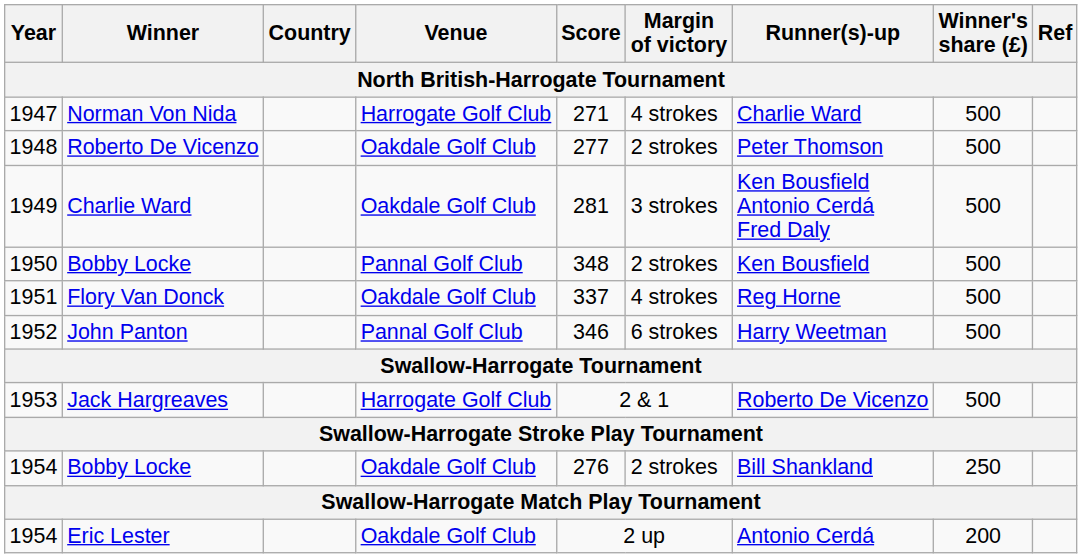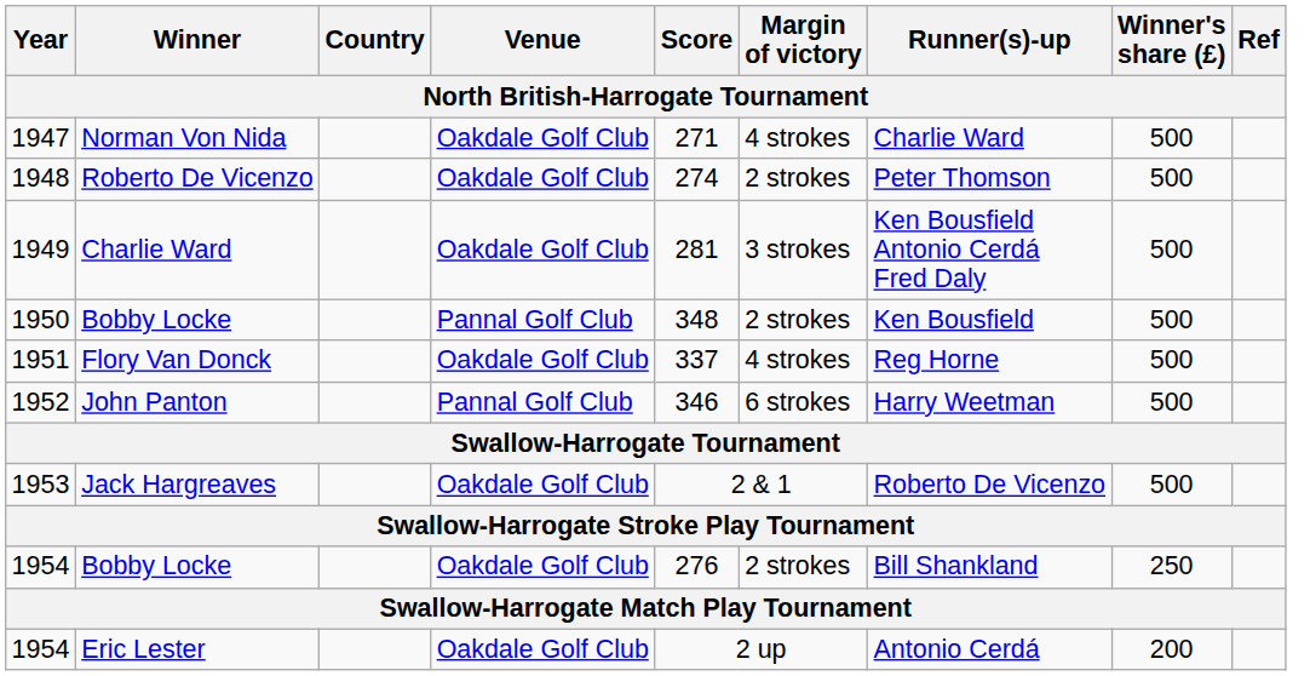1947 | Venue: Harrogate Golf Club -> Oakdale Golf Club
1948 | Score: 277 -> 274
1953 | Venue: Harrogate Golf Club -> Oakdale Golf Club
